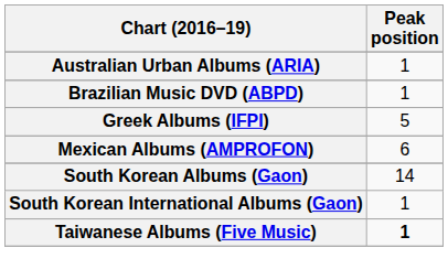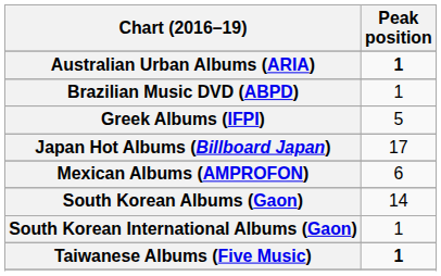Australian Urban Albums (ARIA) | Peak position: normal -> bold
+ row: Japan Hot Albums (Billboard Japan) | 17
